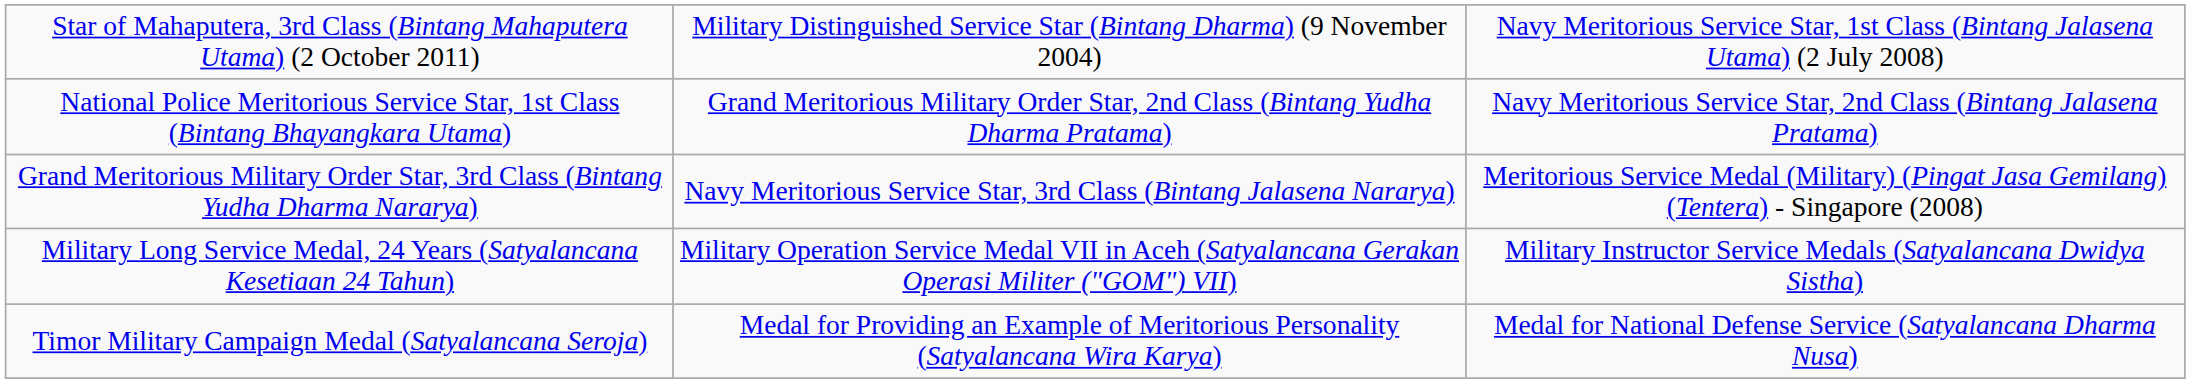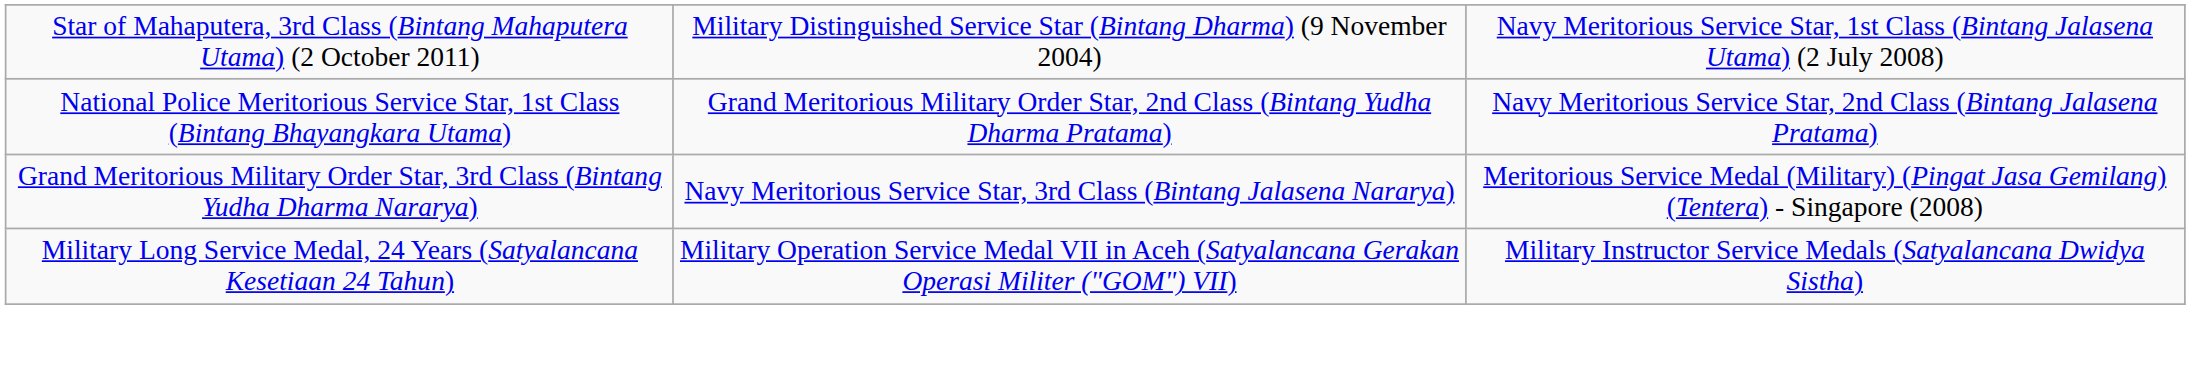- row: Timor Military Campaign Medal (Satyalancana Seroja) | Medal for Providing an Example of Meritorious Personality (Satyalancana Wira Karya) | Medal for National Defense Service (Satyalancana Dharma Nusa)
